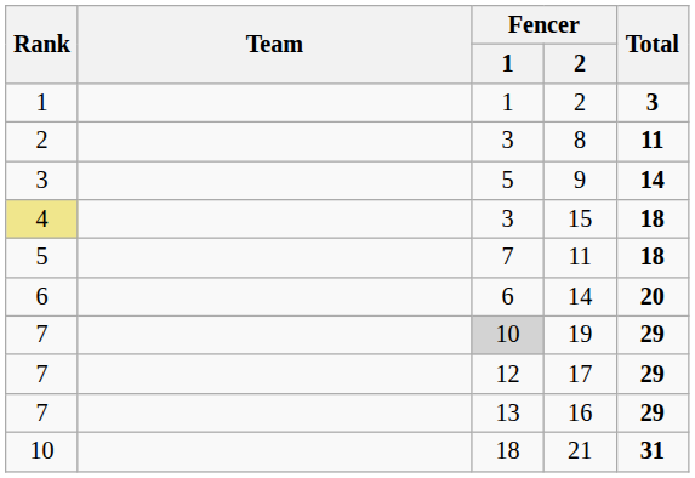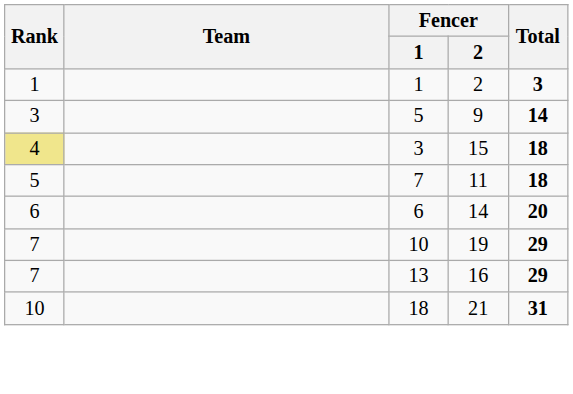- row: 2 | 3 | 8 | 11
19 | Fencer / 1: lightgrey background -> no background
- row: 7 | 12 | 17 | 29
